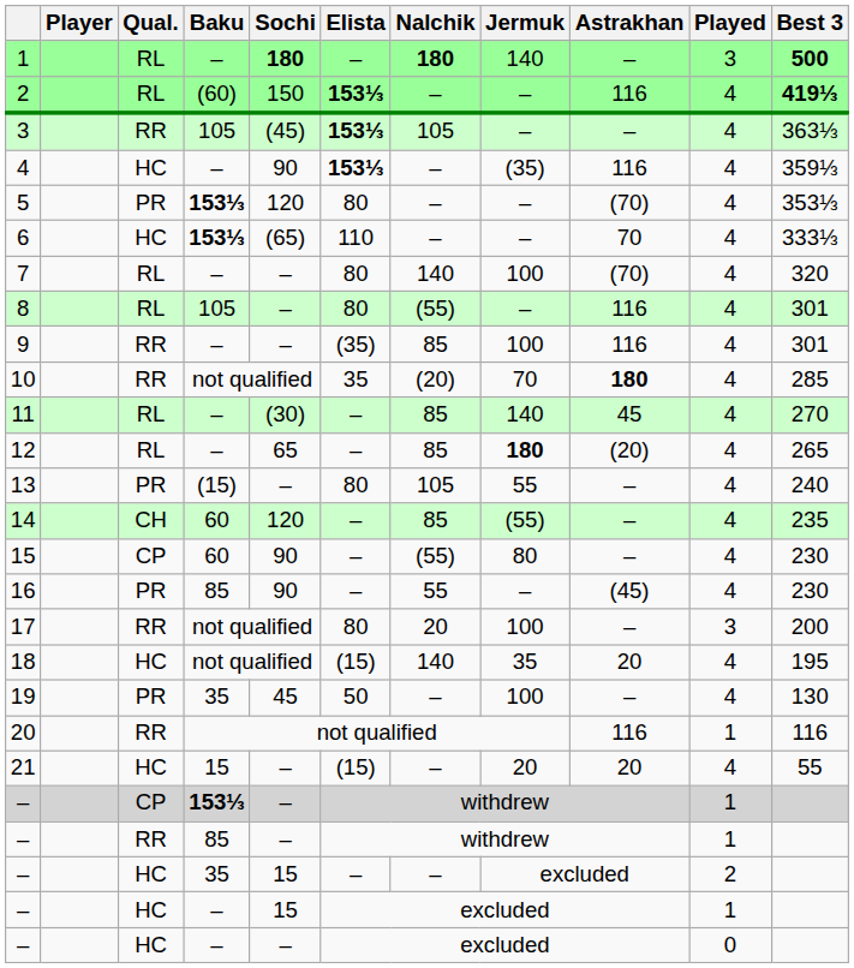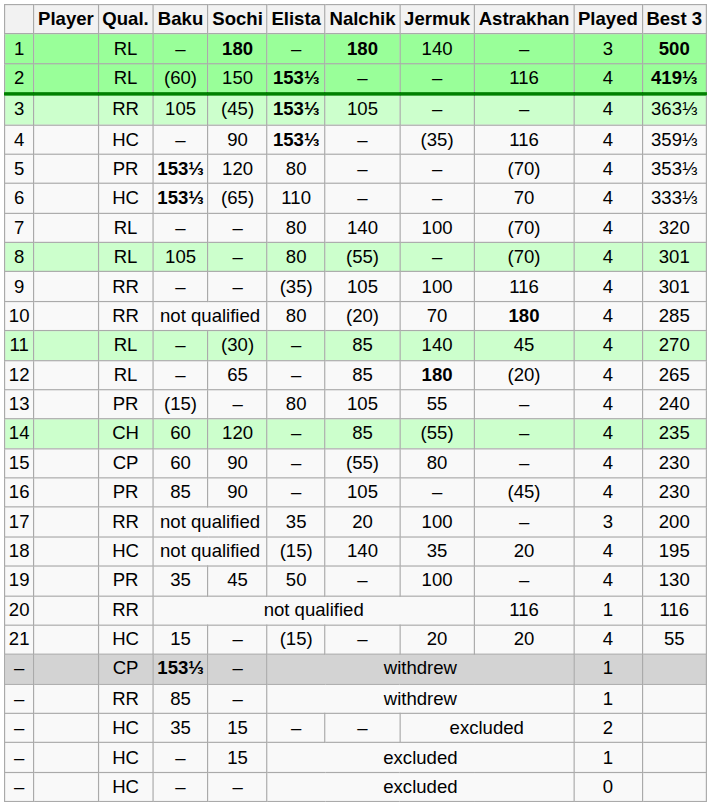8 | Astrakhan: 116 -> (70)
9 | Nalchik: 85 -> 105
10 | Elista: 35 -> 80
16 | Nalchik: 55 -> 105
17 | Elista: 80 -> 35
